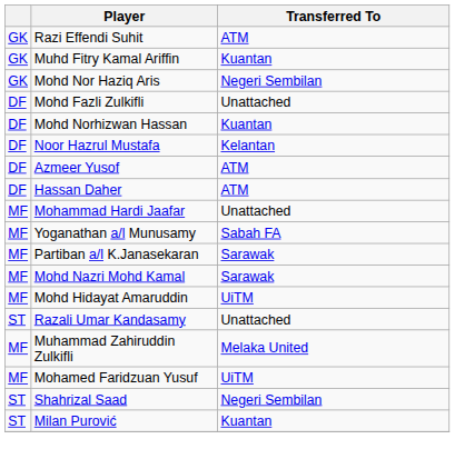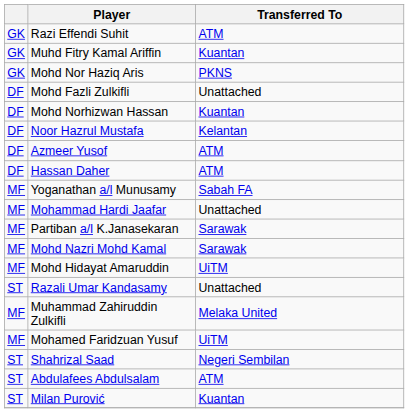Mohd Nor Haziq Aris | Transferred To: Negeri Sembilan -> PKNS
rows swapped: Yoganathan a/l Munusamy <-> Mohammad Hardi Jaafar
+ row: ST | Abdulafees Abdulsalam | ATM
